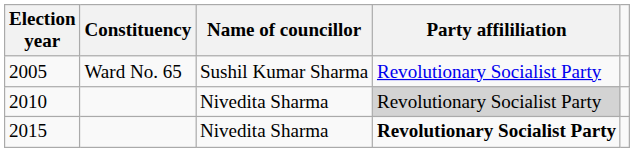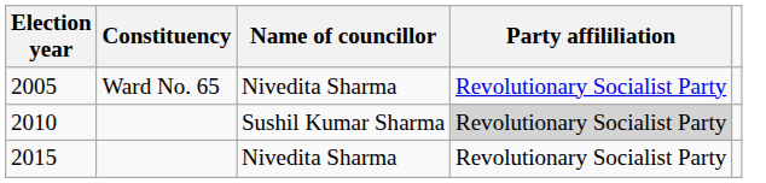2005 | Name of councillor: Sushil Kumar Sharma -> Nivedita Sharma
2010 | Name of councillor: Nivedita Sharma -> Sushil Kumar Sharma
2015 | Party affililiation: bold -> normal
